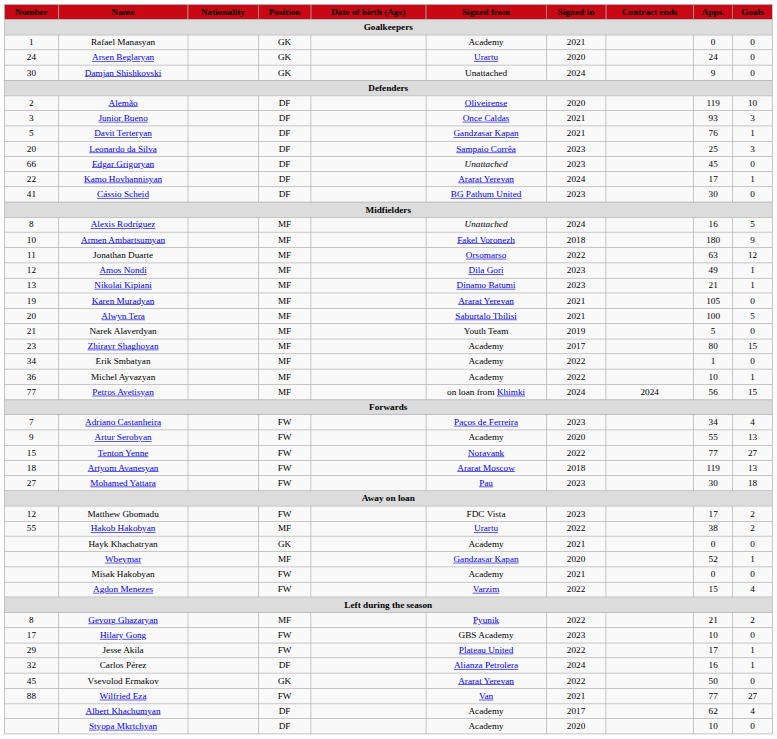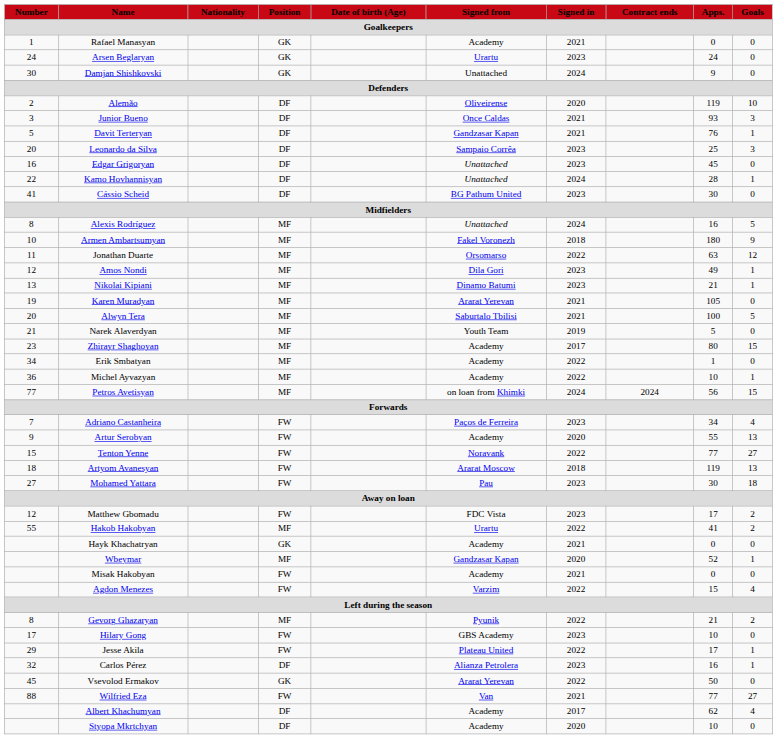Arsen Beglaryan | Signed in: 2020 -> 2023
Edgar Grigoryan | Number: 66 -> 16
Kamo Hovhannisyan | Signed from: Ararat Yerevan -> Unattached
Kamo Hovhannisyan | Apps.: 17 -> 28
Hakob Hakobyan | Apps.: 38 -> 41
Carlos Pérez | Signed in: 2024 -> 2023
